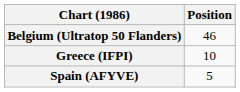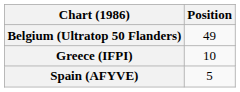Belgium (Ultratop 50 Flanders) | Position: 46 -> 49
